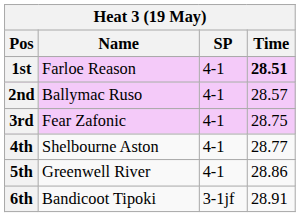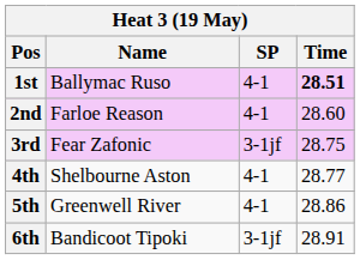1st | Name: Farloe Reason -> Ballymac Ruso
2nd | Name: Ballymac Ruso -> Farloe Reason
2nd | Time: 28.57 -> 28.60
3rd | SP: 4-1 -> 3-1jf
